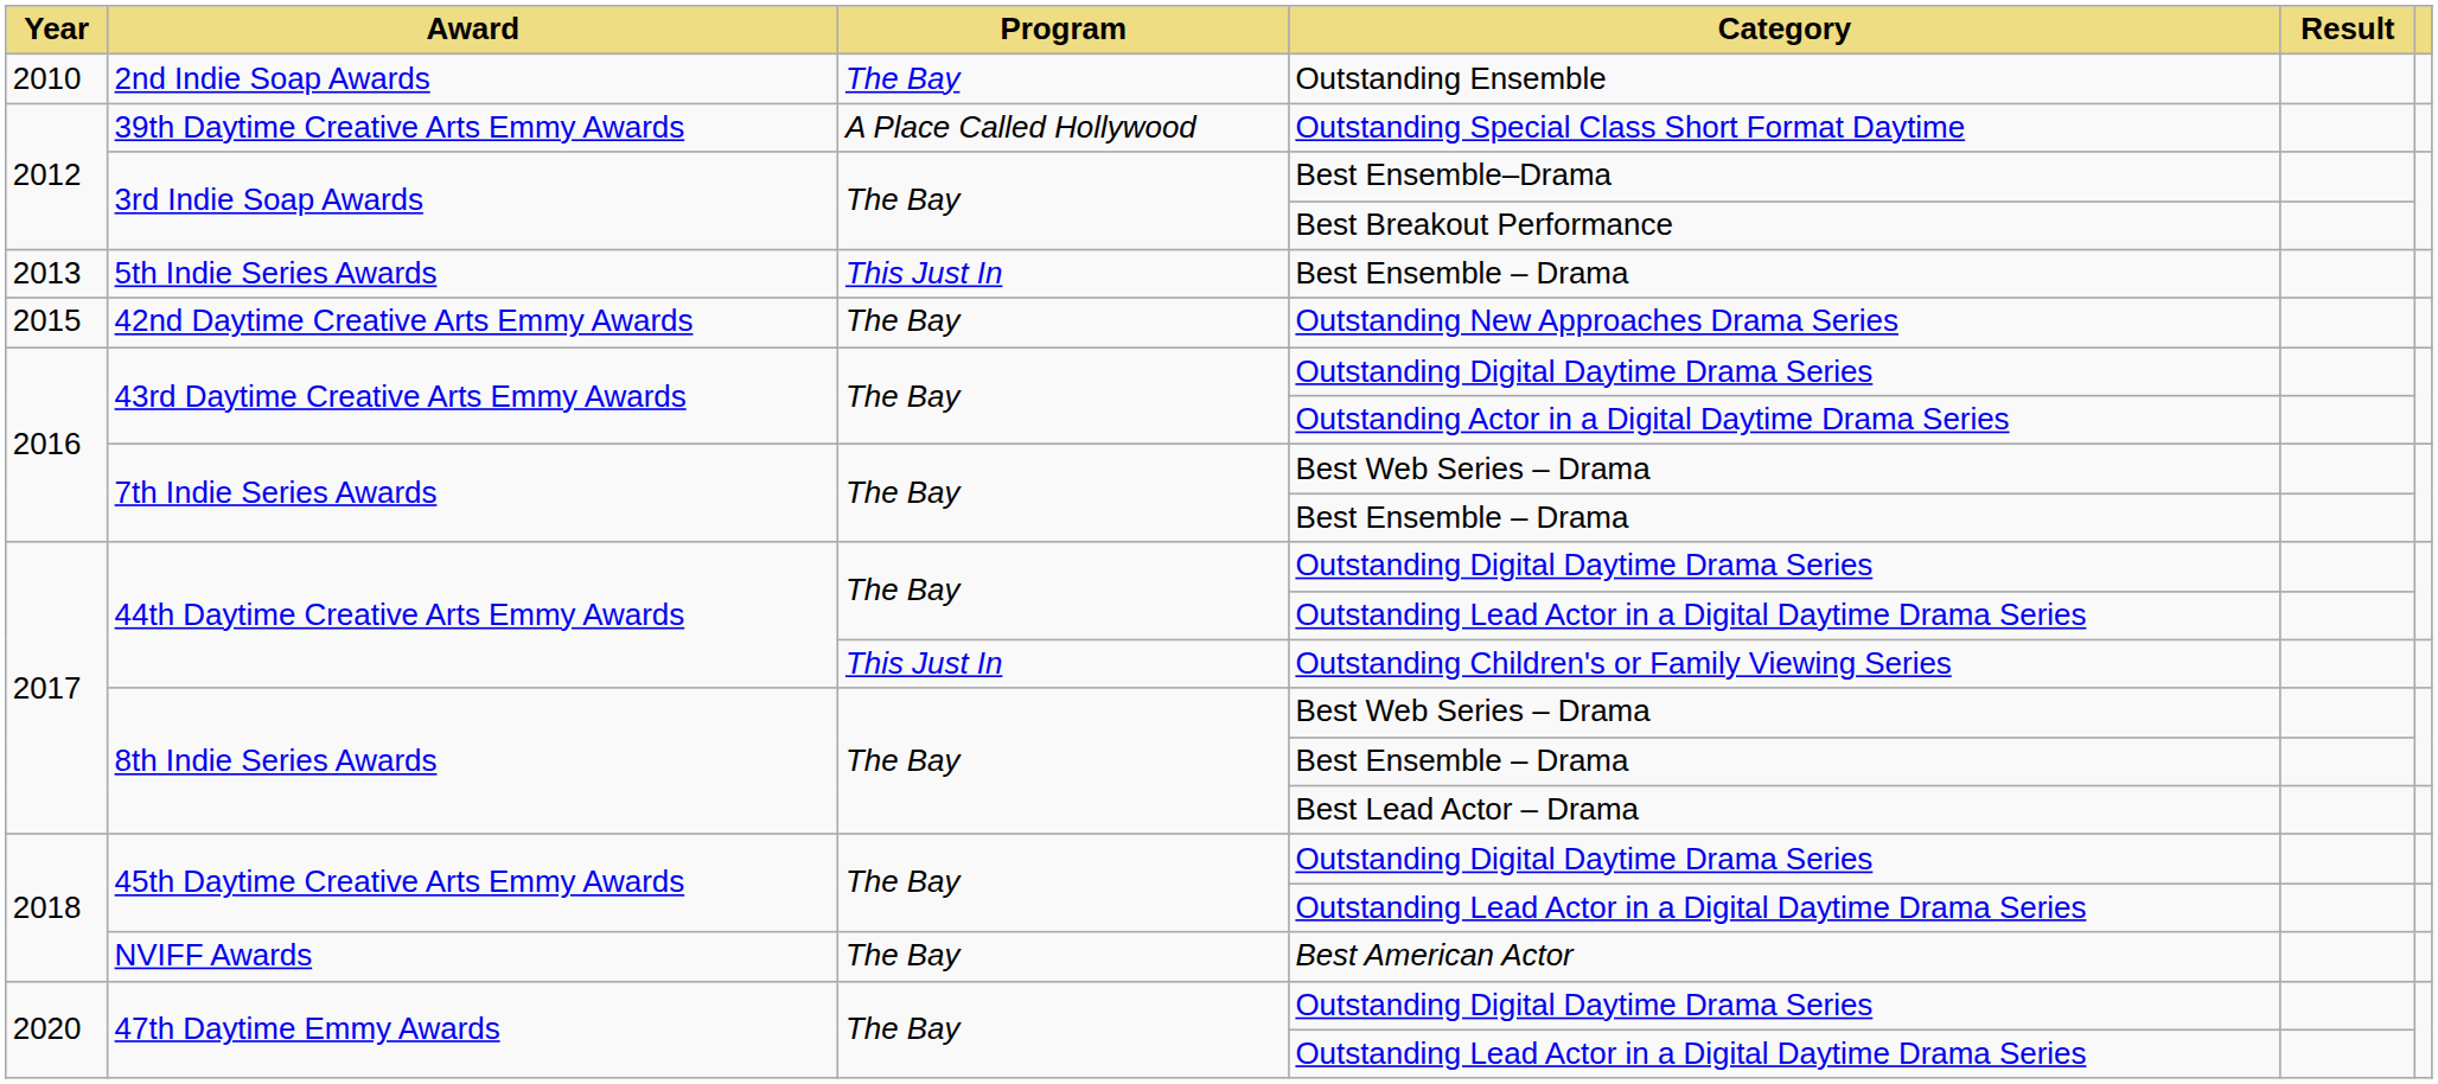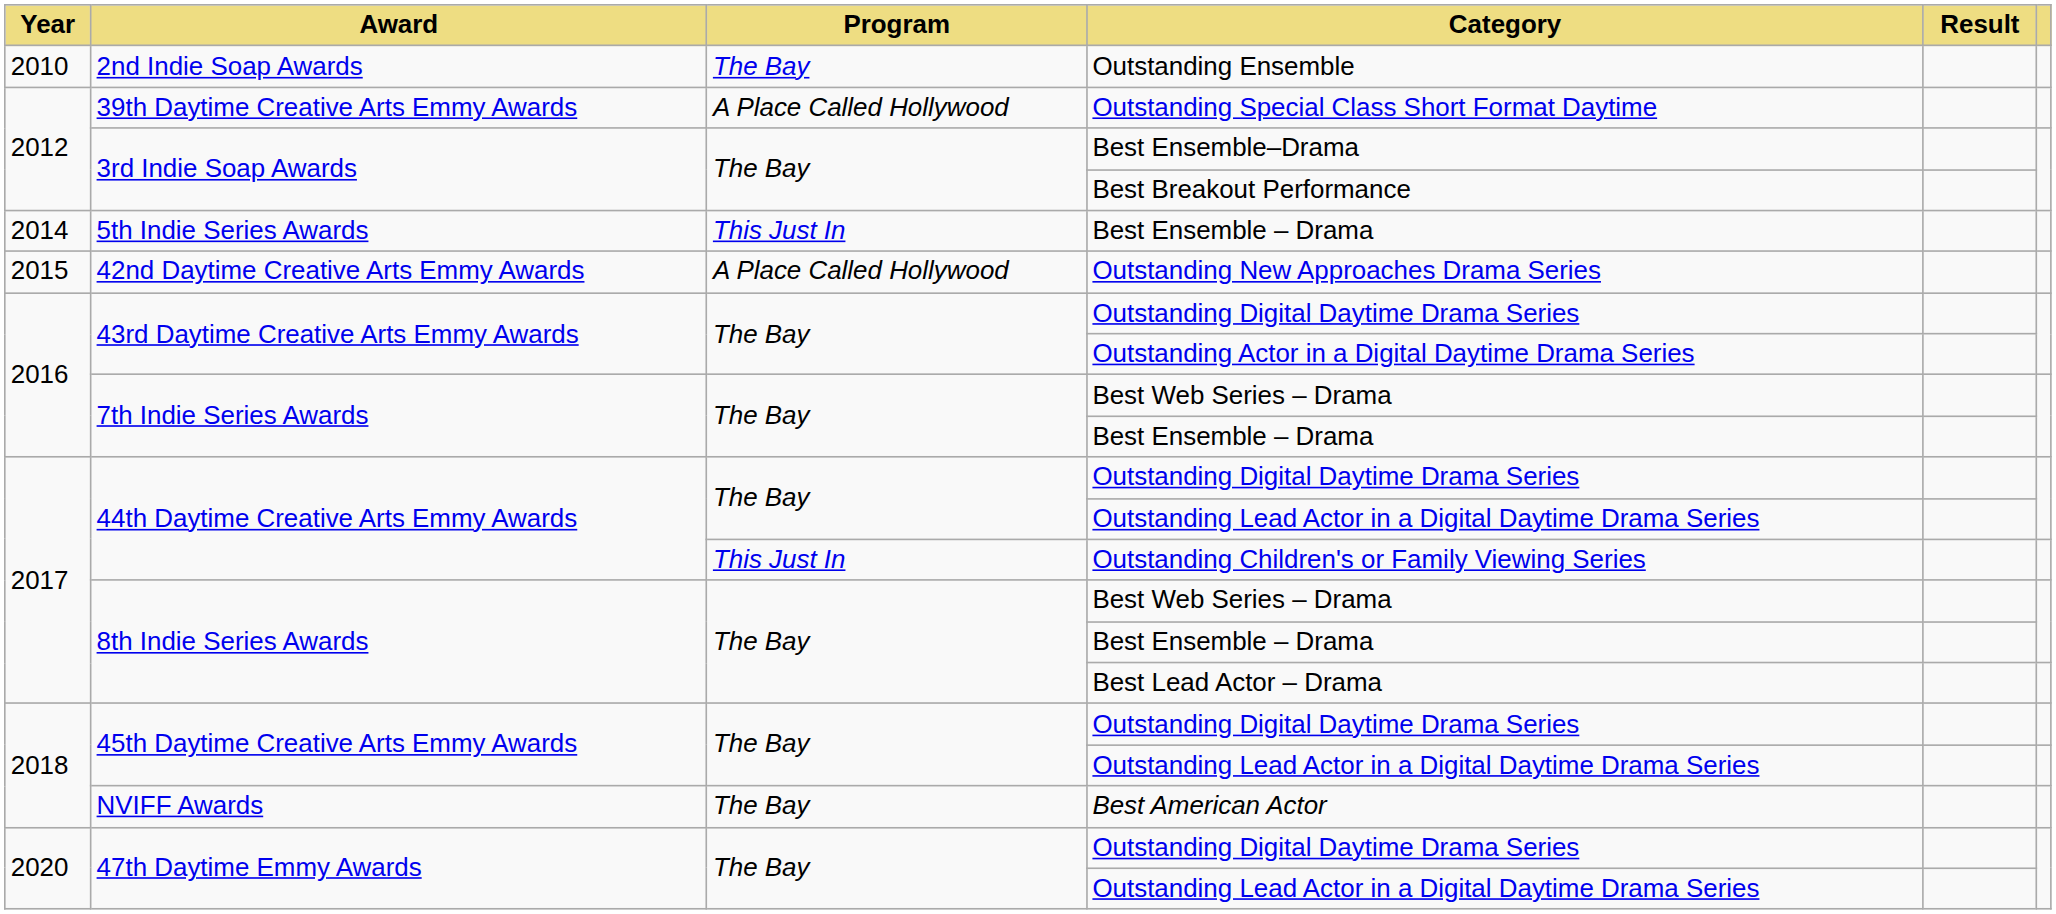5th Indie Series Awards / Best Ensemble – Drama | Year: 2013 -> 2014
Outstanding New Approaches Drama Series | Program: The Bay -> A Place Called Hollywood
